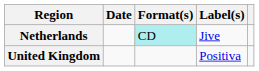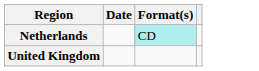- column: Label(s) | Jive | Positiva
